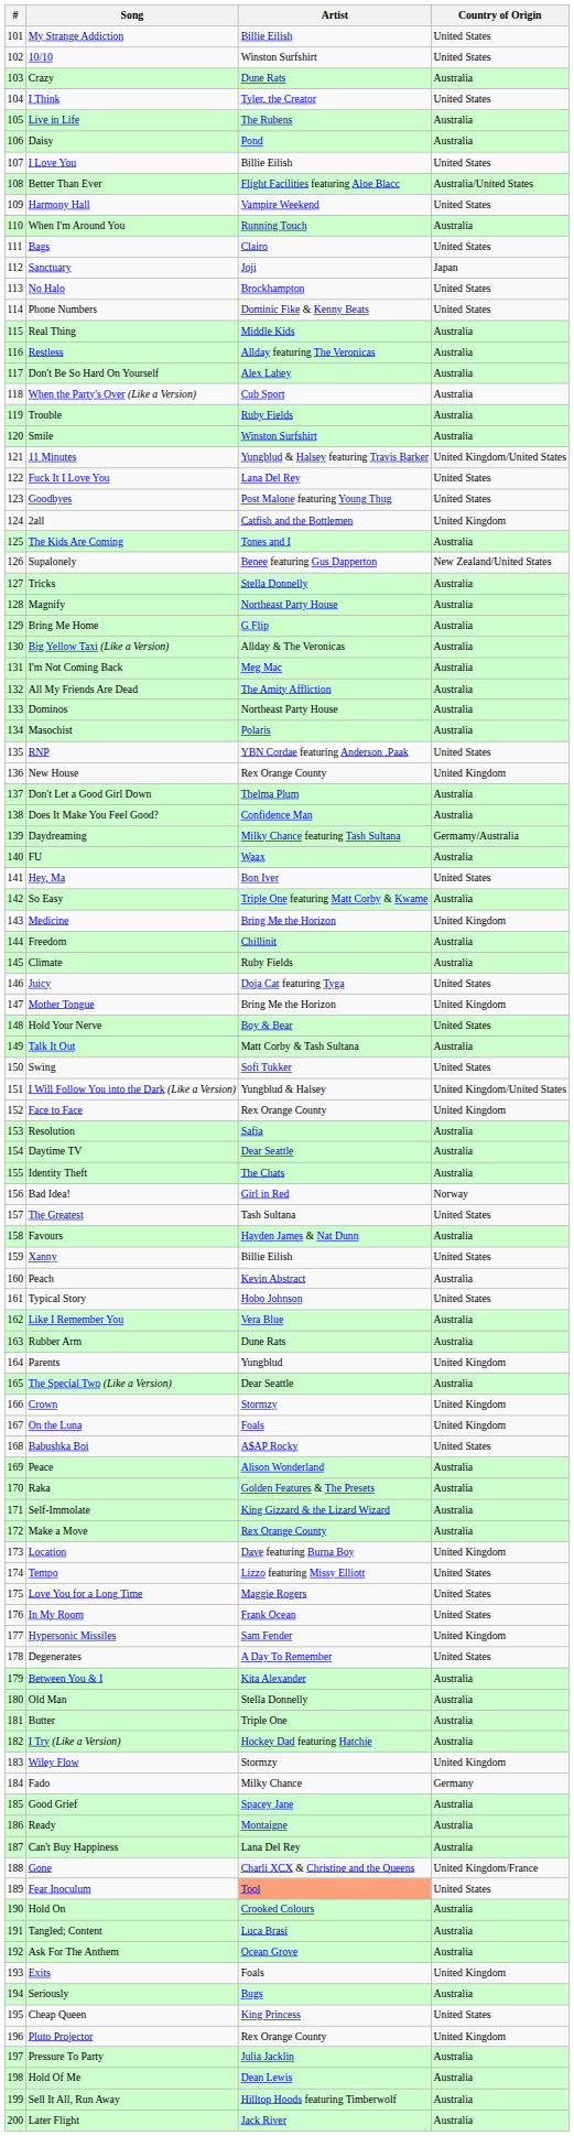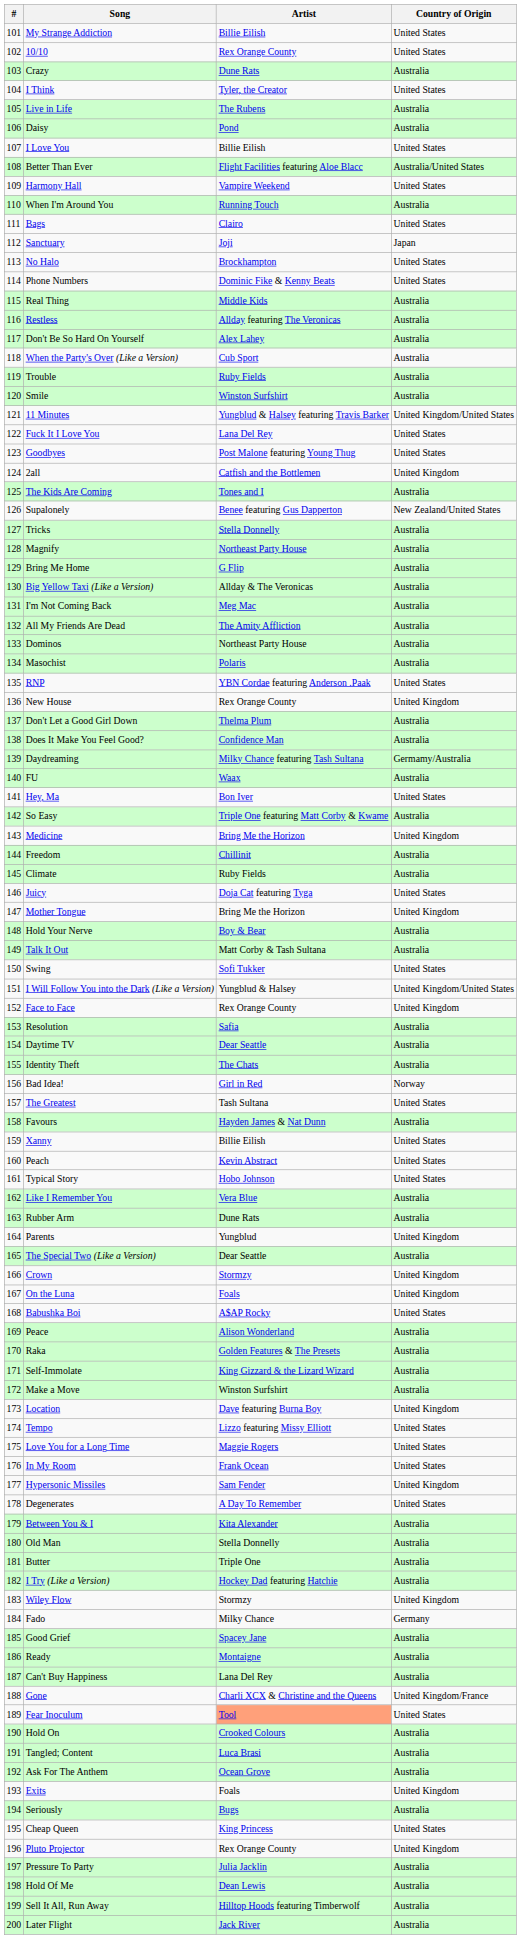10/10 | Artist: Winston Surfshirt -> Rex Orange County
Hold Your Nerve | Country of Origin: United States -> Australia
Peach | Country of Origin: Australia -> United States
Make a Move | Artist: Rex Orange County -> Winston Surfshirt
